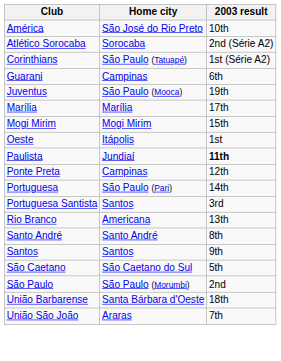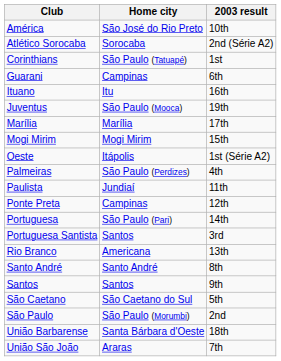Corinthians | 2003 result: 1st (Série A2) -> 1st
+ row: Ituano | Itu | 16th
Oeste | 2003 result: 1st -> 1st (Série A2)
+ row: Palmeiras | São Paulo (Perdizes) | 4th
Paulista | 2003 result: bold -> normal
